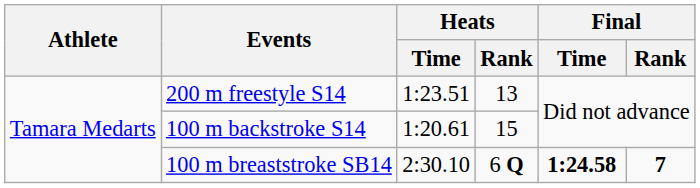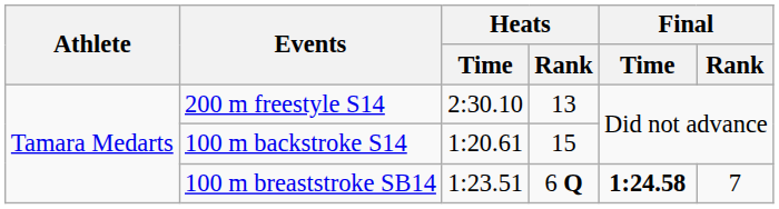200 m freestyle S14 | Heats / Time: 1:23.51 -> 2:30.10
100 m breaststroke SB14 | Heats / Time: 2:30.10 -> 1:23.51
100 m breaststroke SB14 | Final / Rank: bold -> normal
